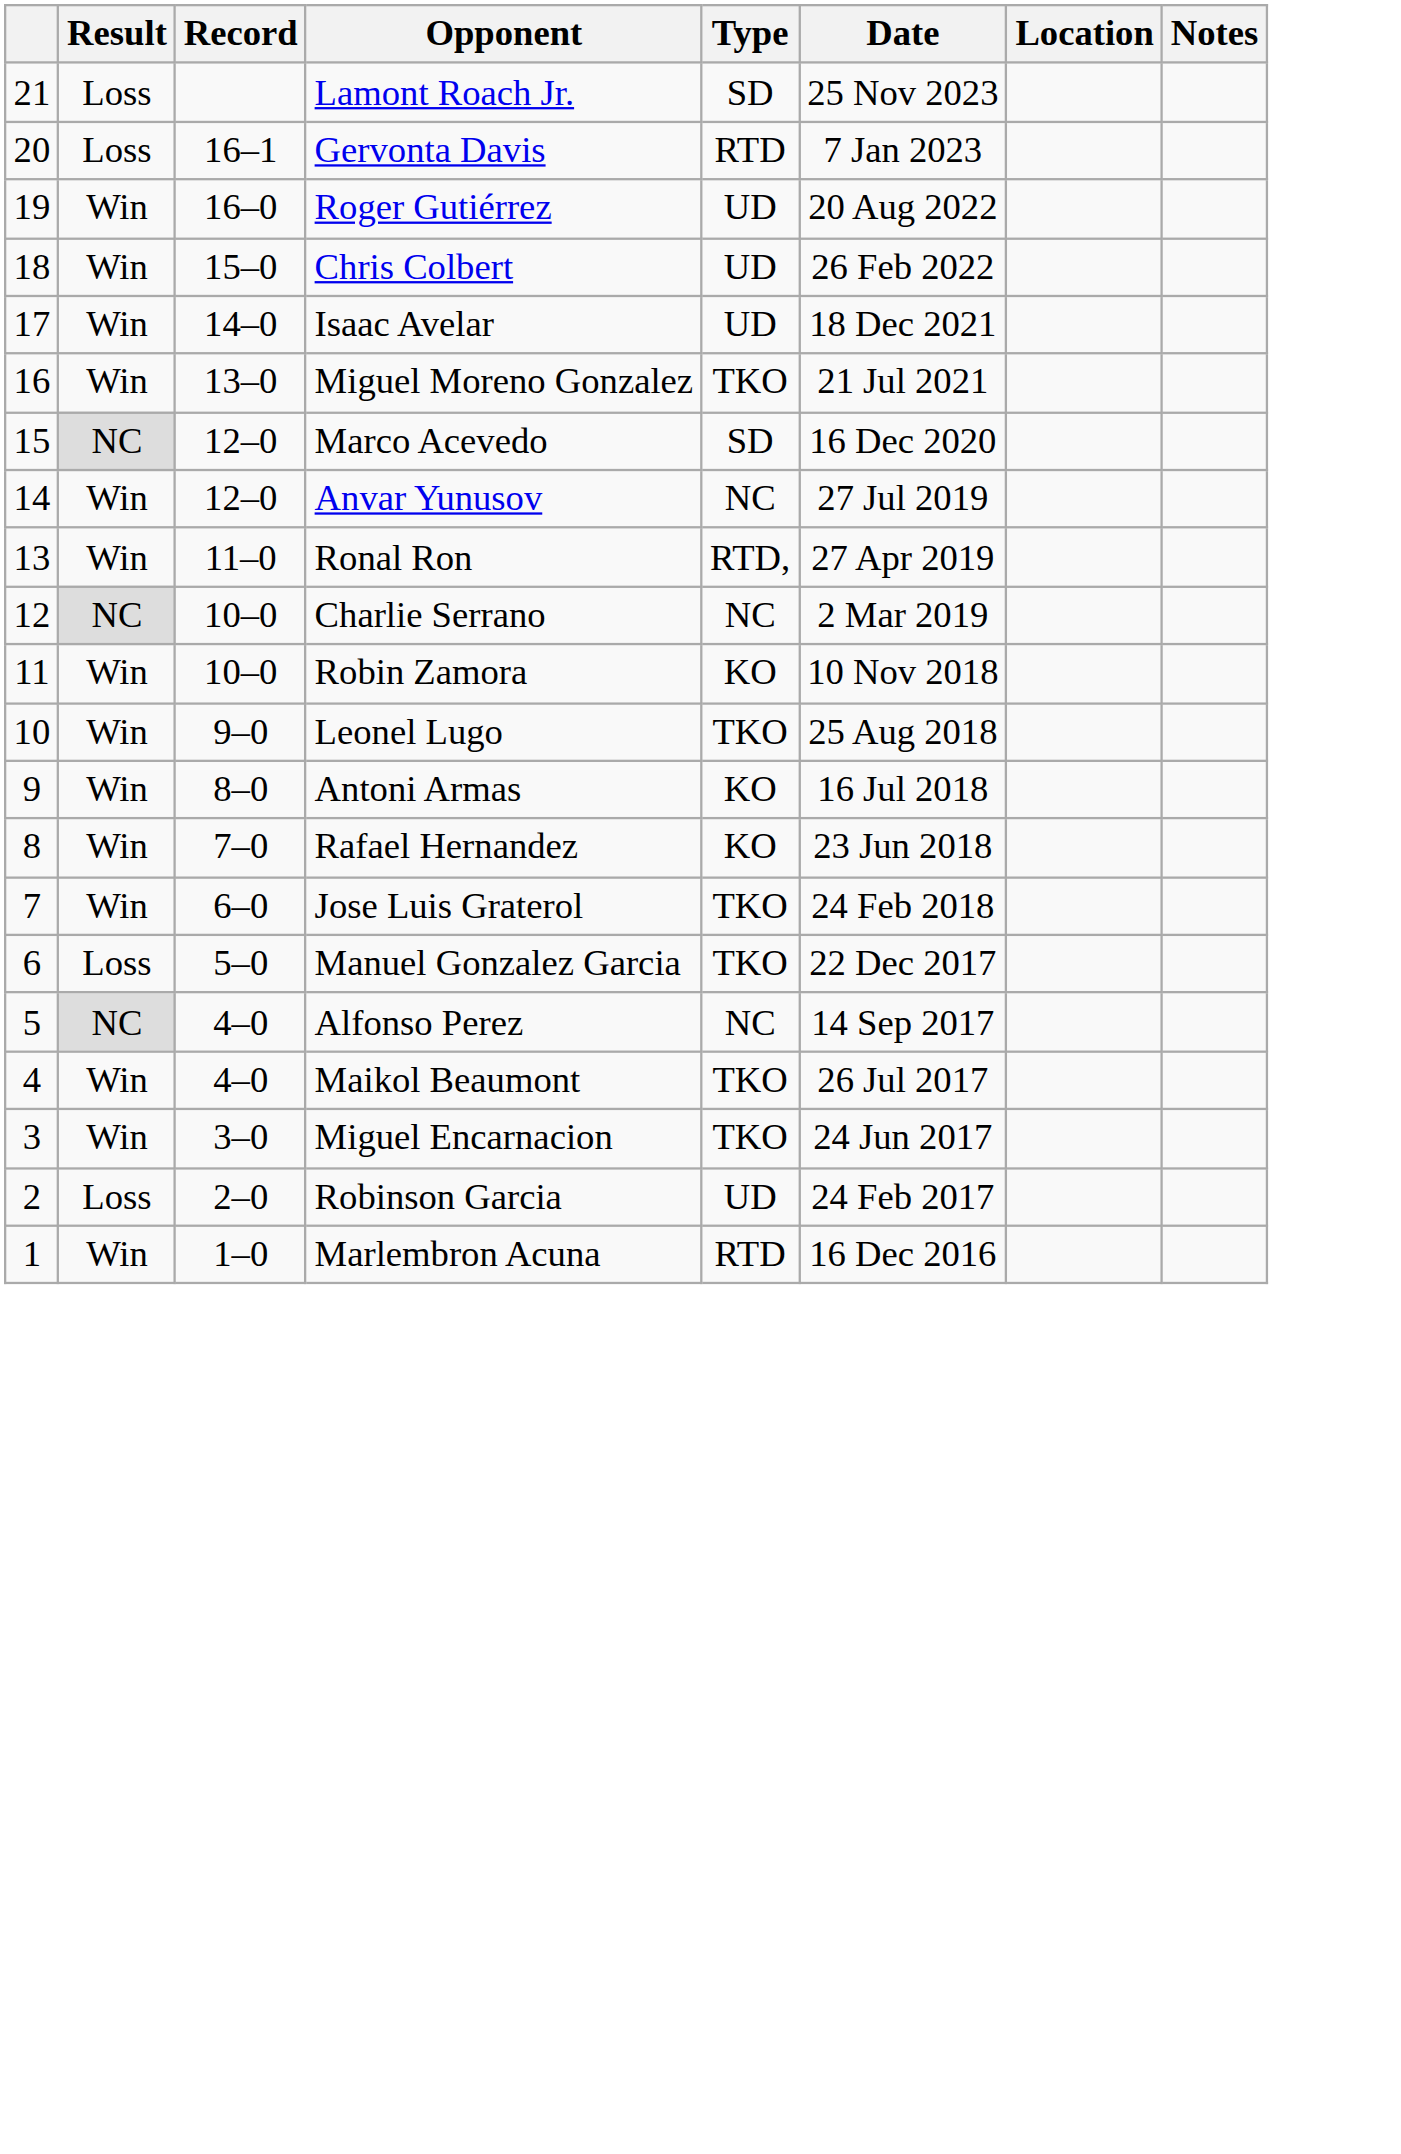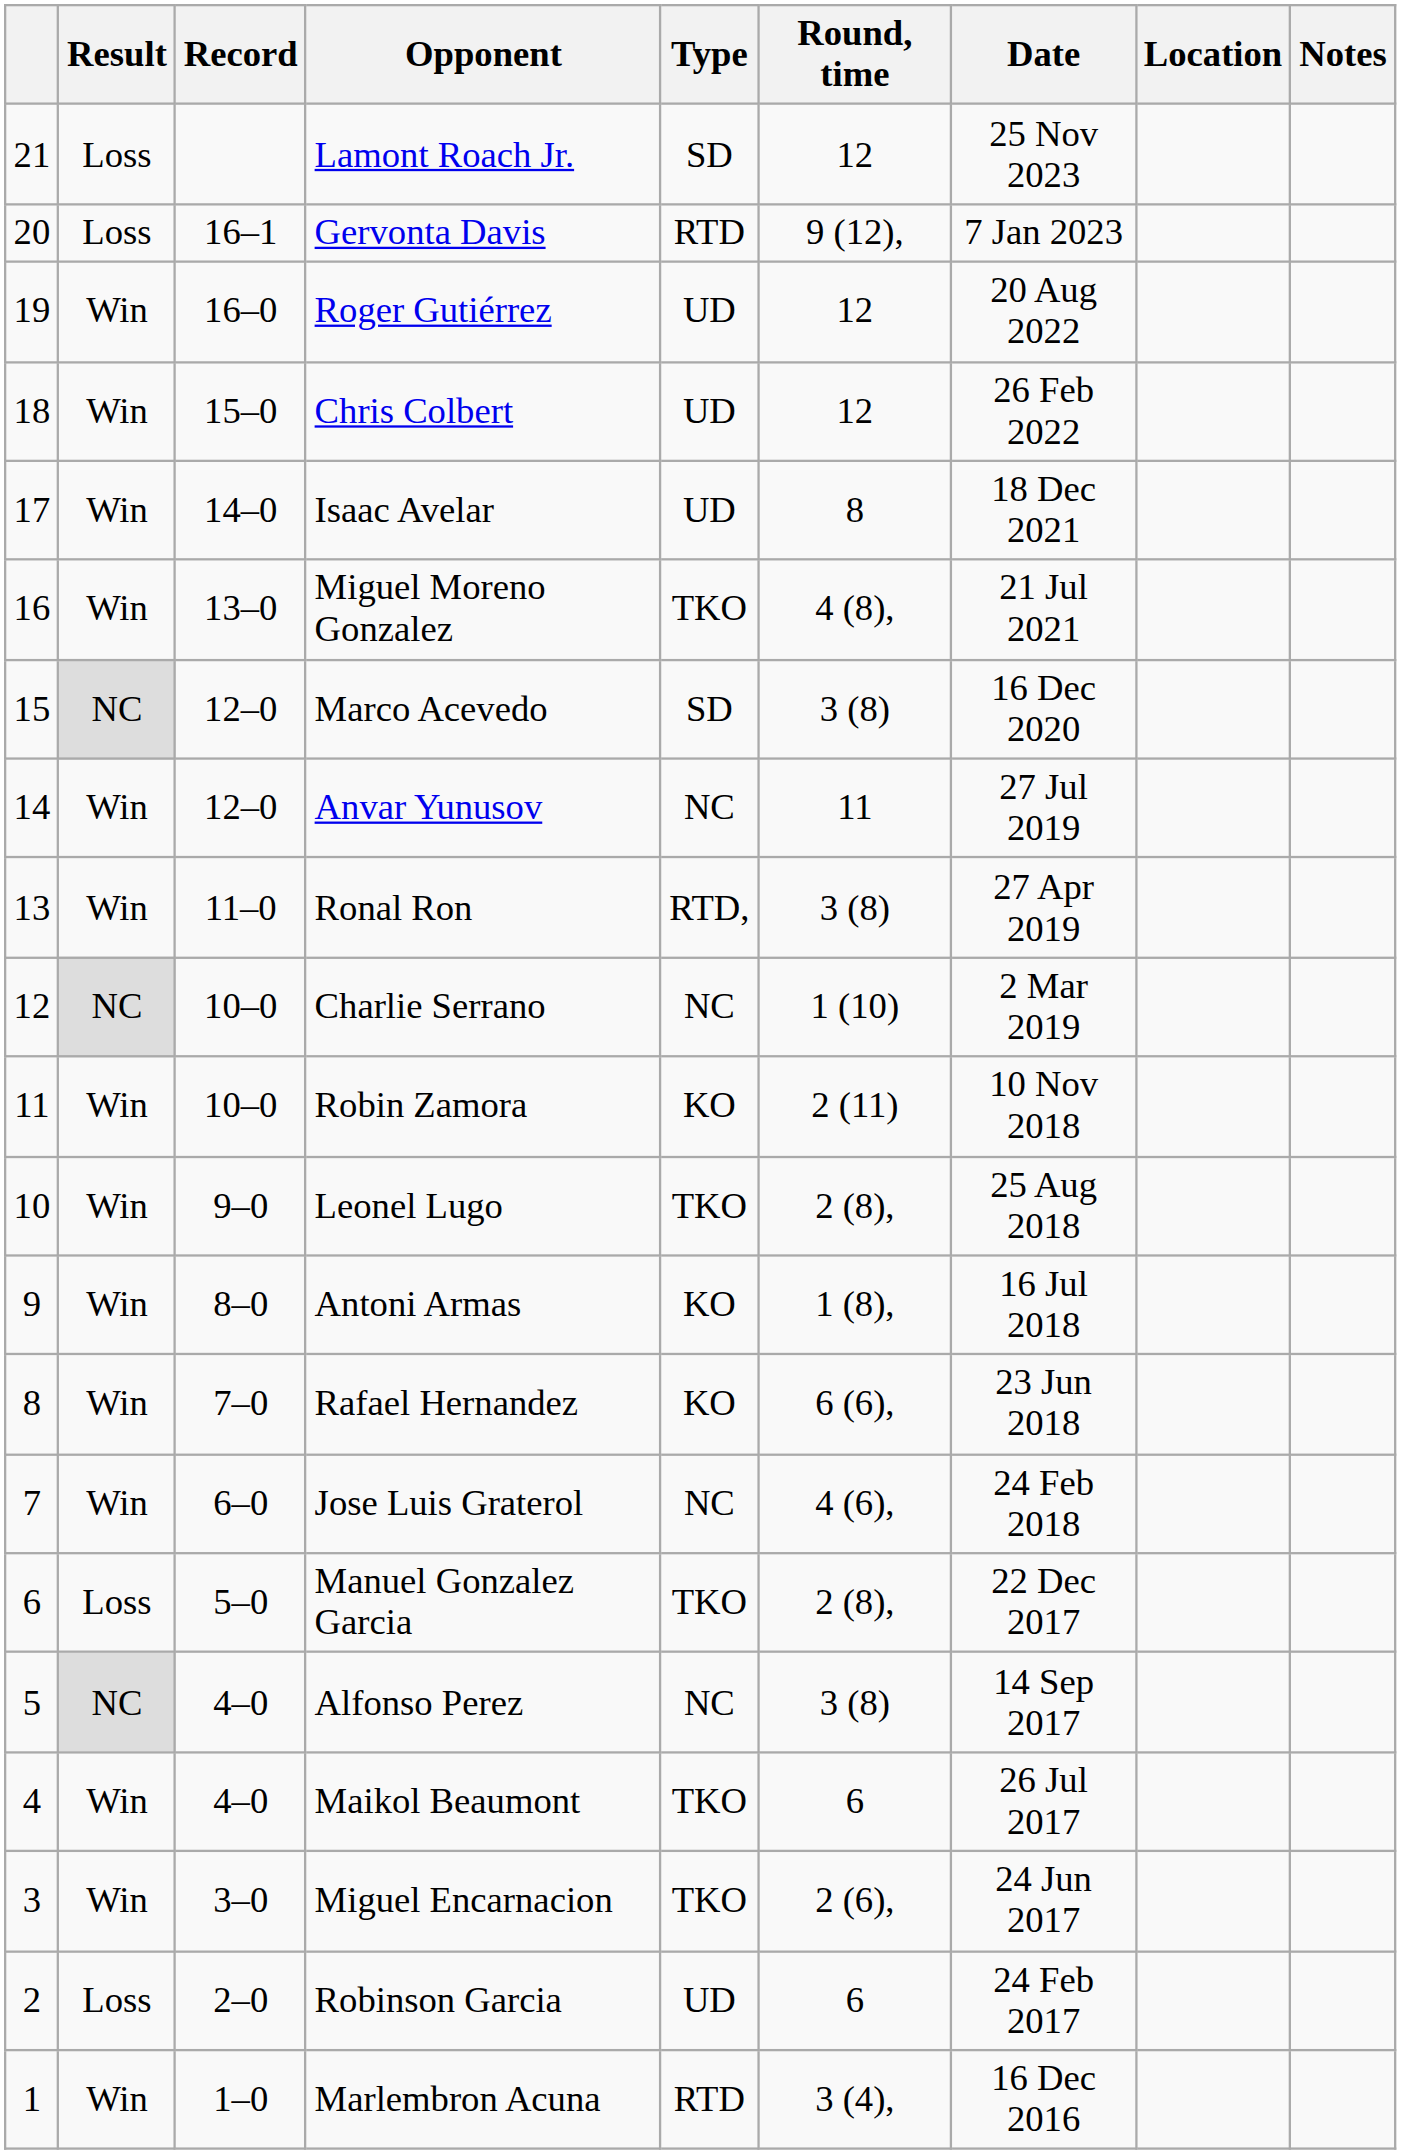+ column: Round, time | 12 | 9 (12), | 12 | 12 | 8 | 4 (8), | 3 (8) | 11 | 3 (8) | 1 (10) | 2 (11) | 2 (8), | 1 (8), | 6 (6), | 4 (6), | 2 (8), | 3 (8) | 6 | 2 (6), | 6 | 3 (4),
Jose Luis Graterol | Type: TKO -> NC
